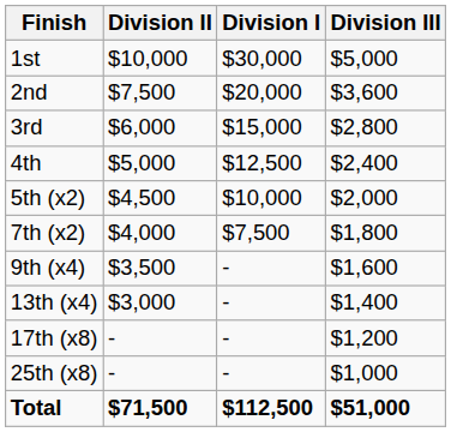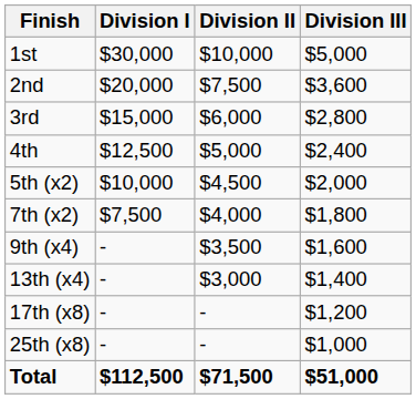columns swapped: Division I <-> Division II
